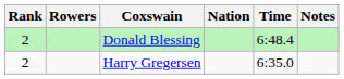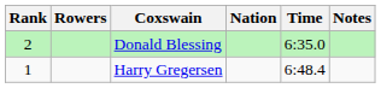Donald Blessing | Time: 6:48.4 -> 6:35.0
Harry Gregersen | Rank: 2 -> 1
Harry Gregersen | Time: 6:35.0 -> 6:48.4
